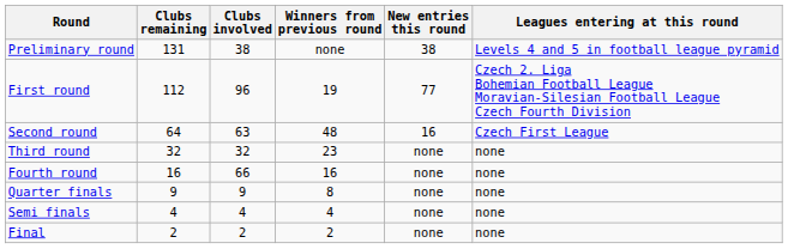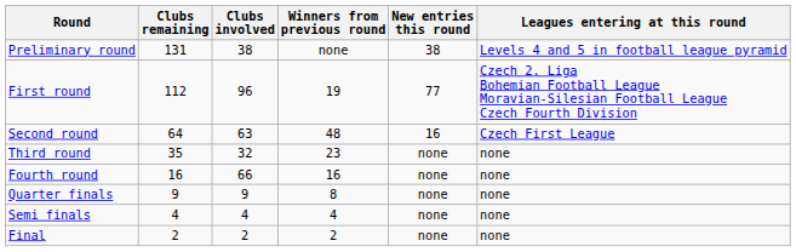Third round | Clubs remaining: 32 -> 35
